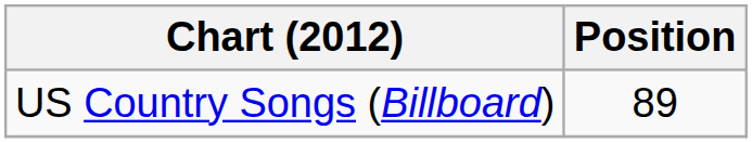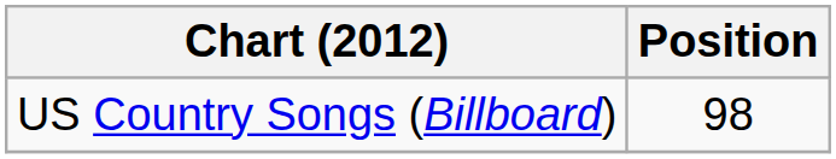US Country Songs (Billboard) | Position: 89 -> 98
